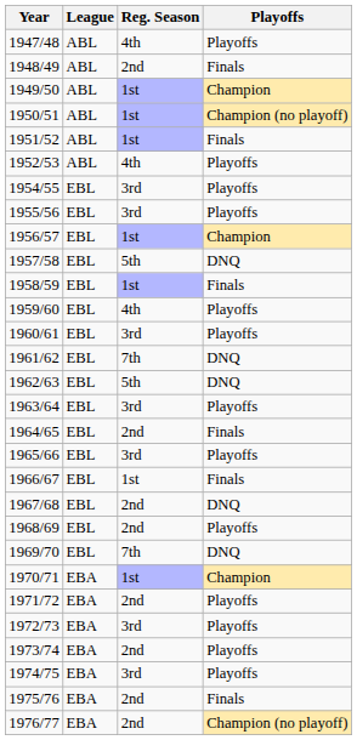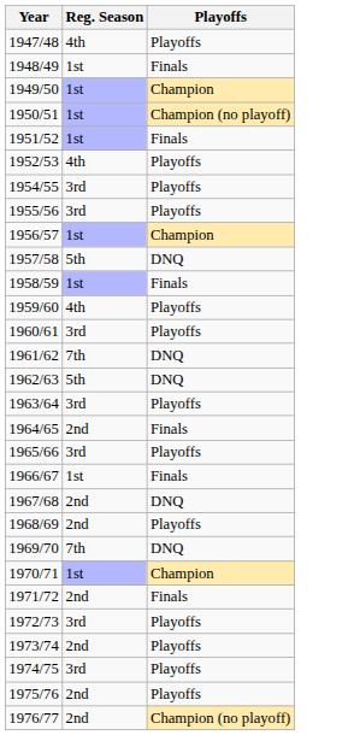- column: League | ABL | ABL | ABL | ABL | ABL | ABL | EBL | EBL | EBL | EBL | EBL | EBL | EBL | EBL | EBL | EBL | EBL | EBL | EBL | EBL | EBL | EBL | EBA | EBA | EBA | EBA | EBA | EBA | EBA
1948/49 | Reg. Season: 2nd -> 1st
1971/72 | Playoffs: Playoffs -> Finals
1975/76 | Playoffs: Finals -> Playoffs
